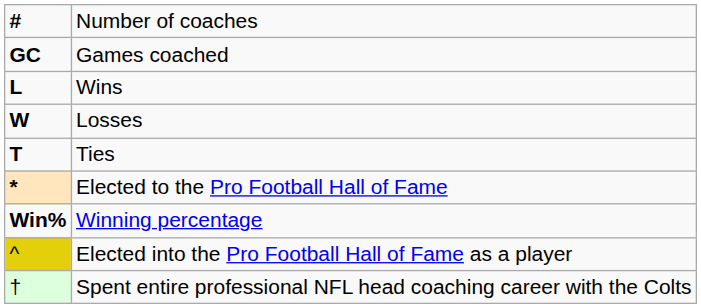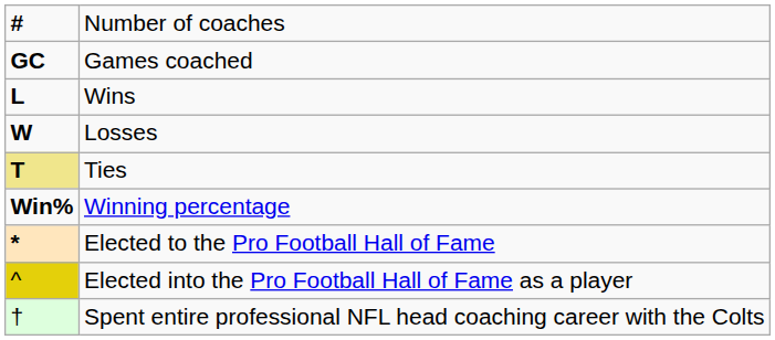Ties | column 1: no background -> khaki background
rows swapped: Winning percentage <-> Elected to the Pro Football Hall of Fame
